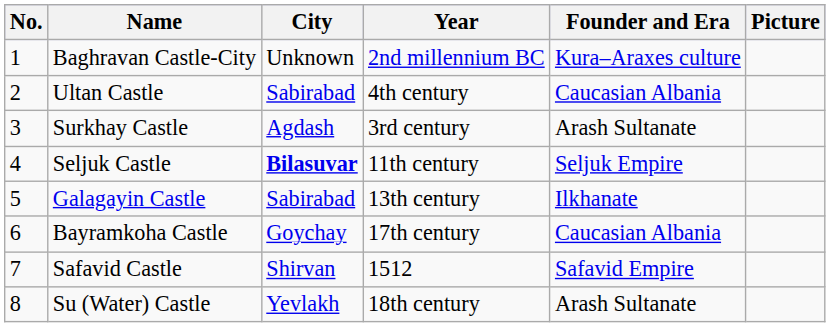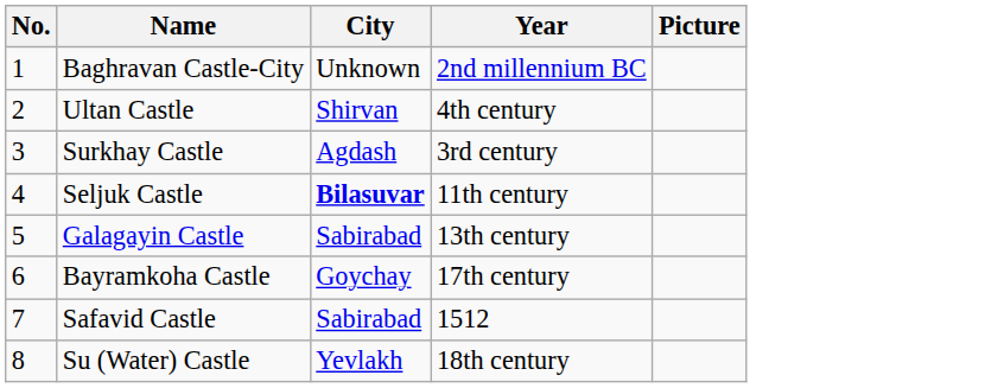- column: Founder and Era | Kura–Araxes culture | Caucasian Albania | Arash Sultanate | Seljuk Empire | Ilkhanate | Caucasian Albania | Safavid Empire | Arash Sultanate
Ultan Castle | City: Sabirabad -> Shirvan
Safavid Castle | City: Shirvan -> Sabirabad
